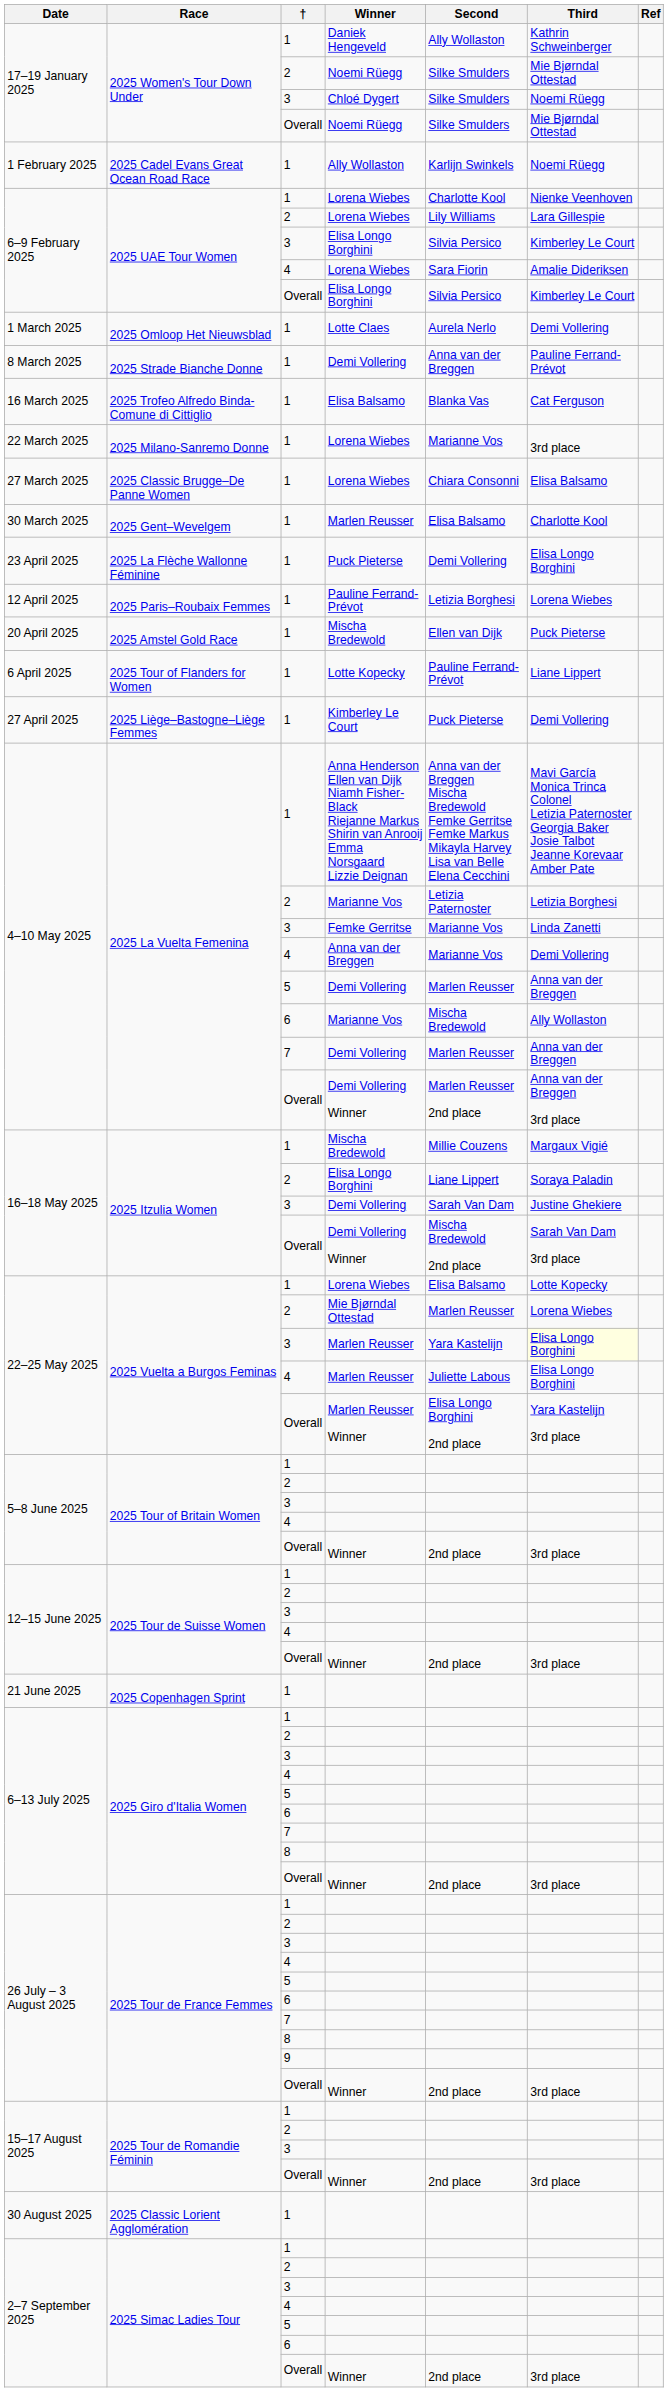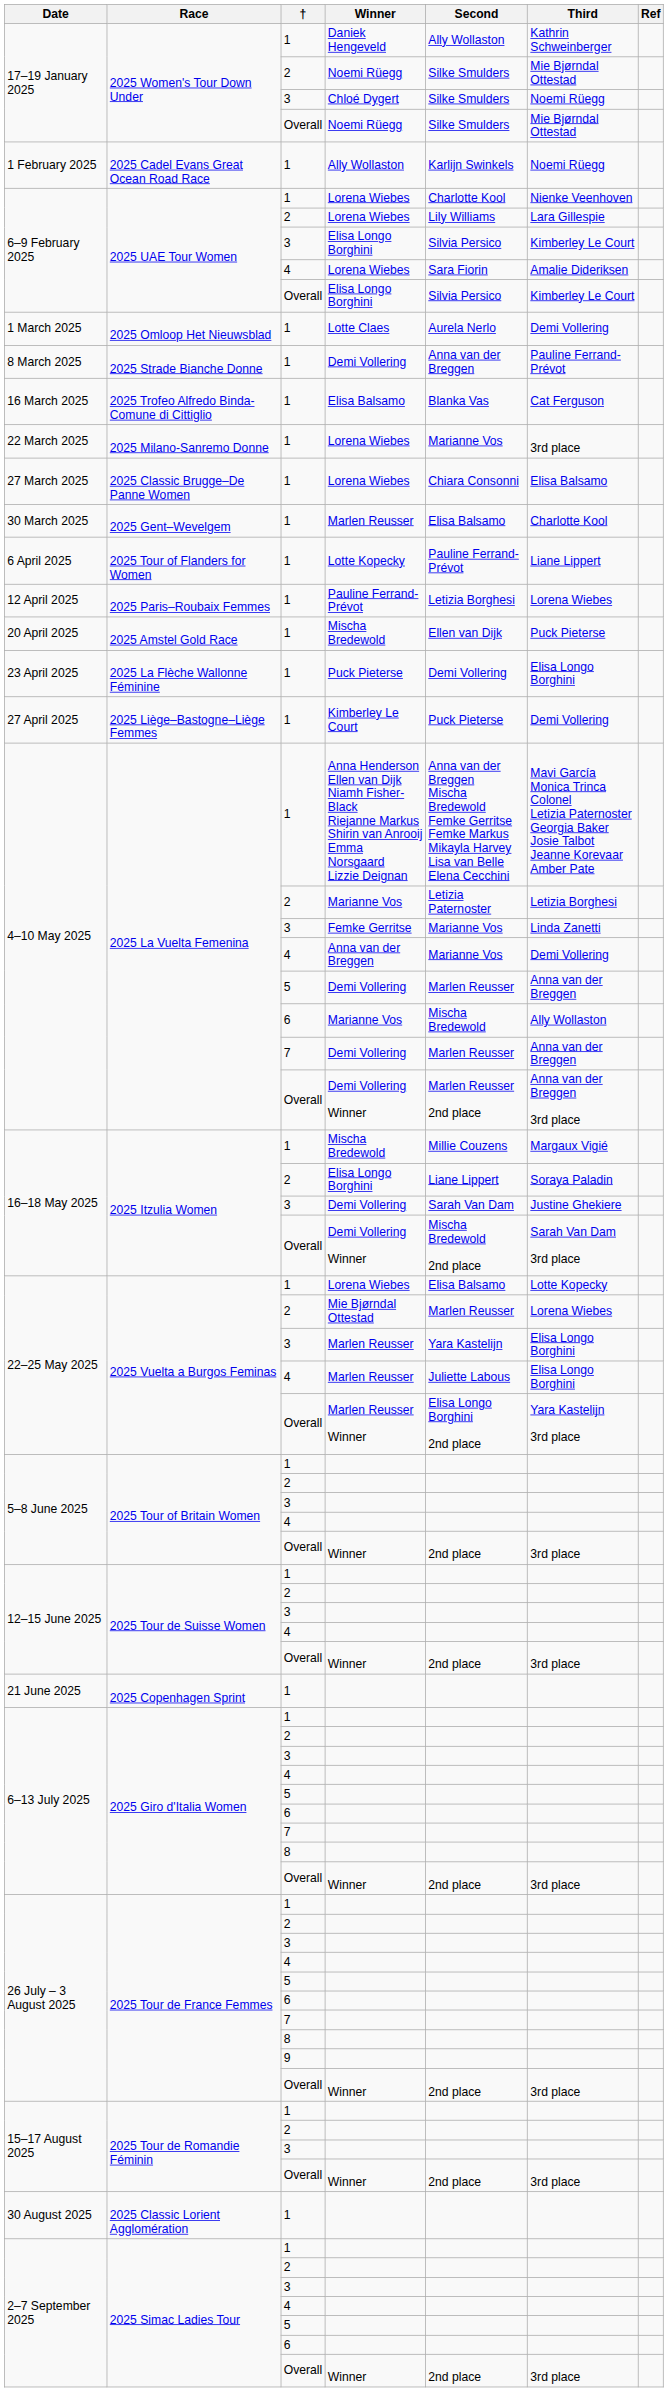rows swapped: 6 April 2025 <-> 23 April 2025
22–25 May 2025 / 3 | Third: lightyellow background -> no background
